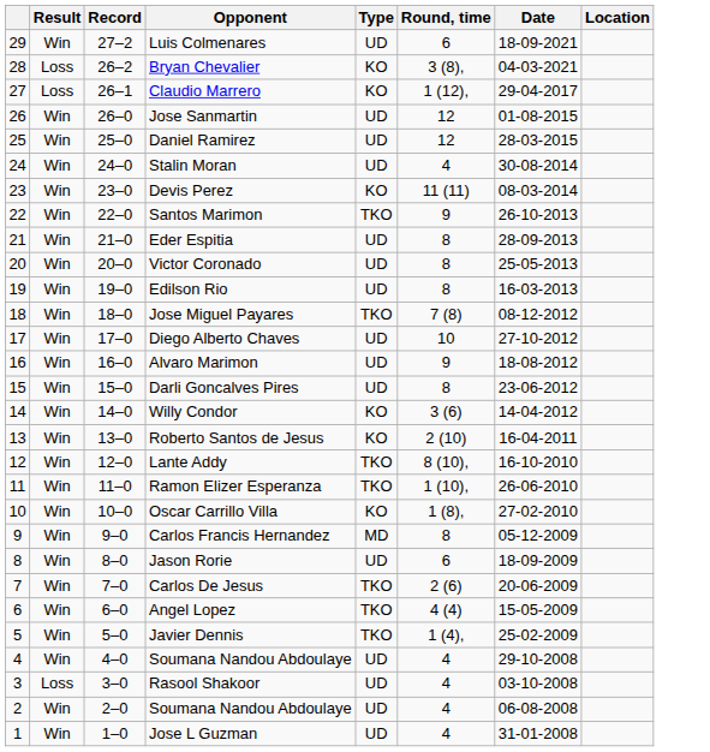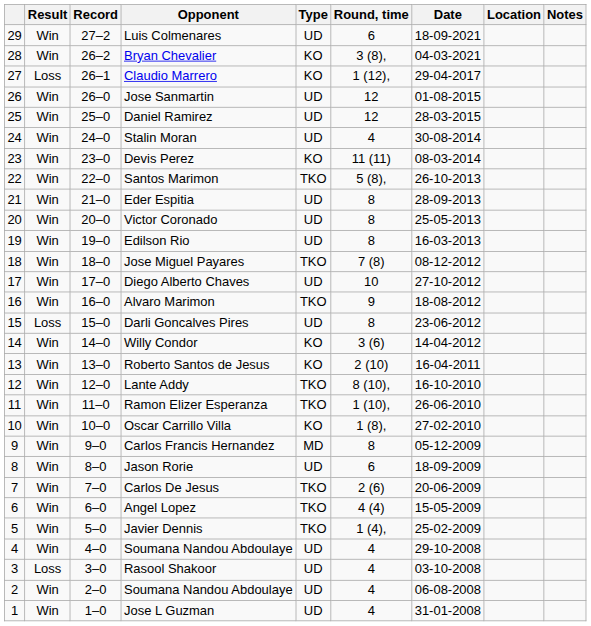+ column: Notes
Bryan Chevalier | Result: Loss -> Win
Santos Marimon | Round, time: 9 -> 5 (8),
Alvaro Marimon | Type: UD -> TKO
Darli Goncalves Pires | Result: Win -> Loss
